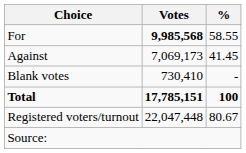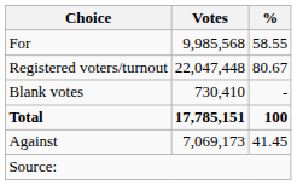For | Votes: bold -> normal
rows swapped: Against <-> Registered voters/turnout
